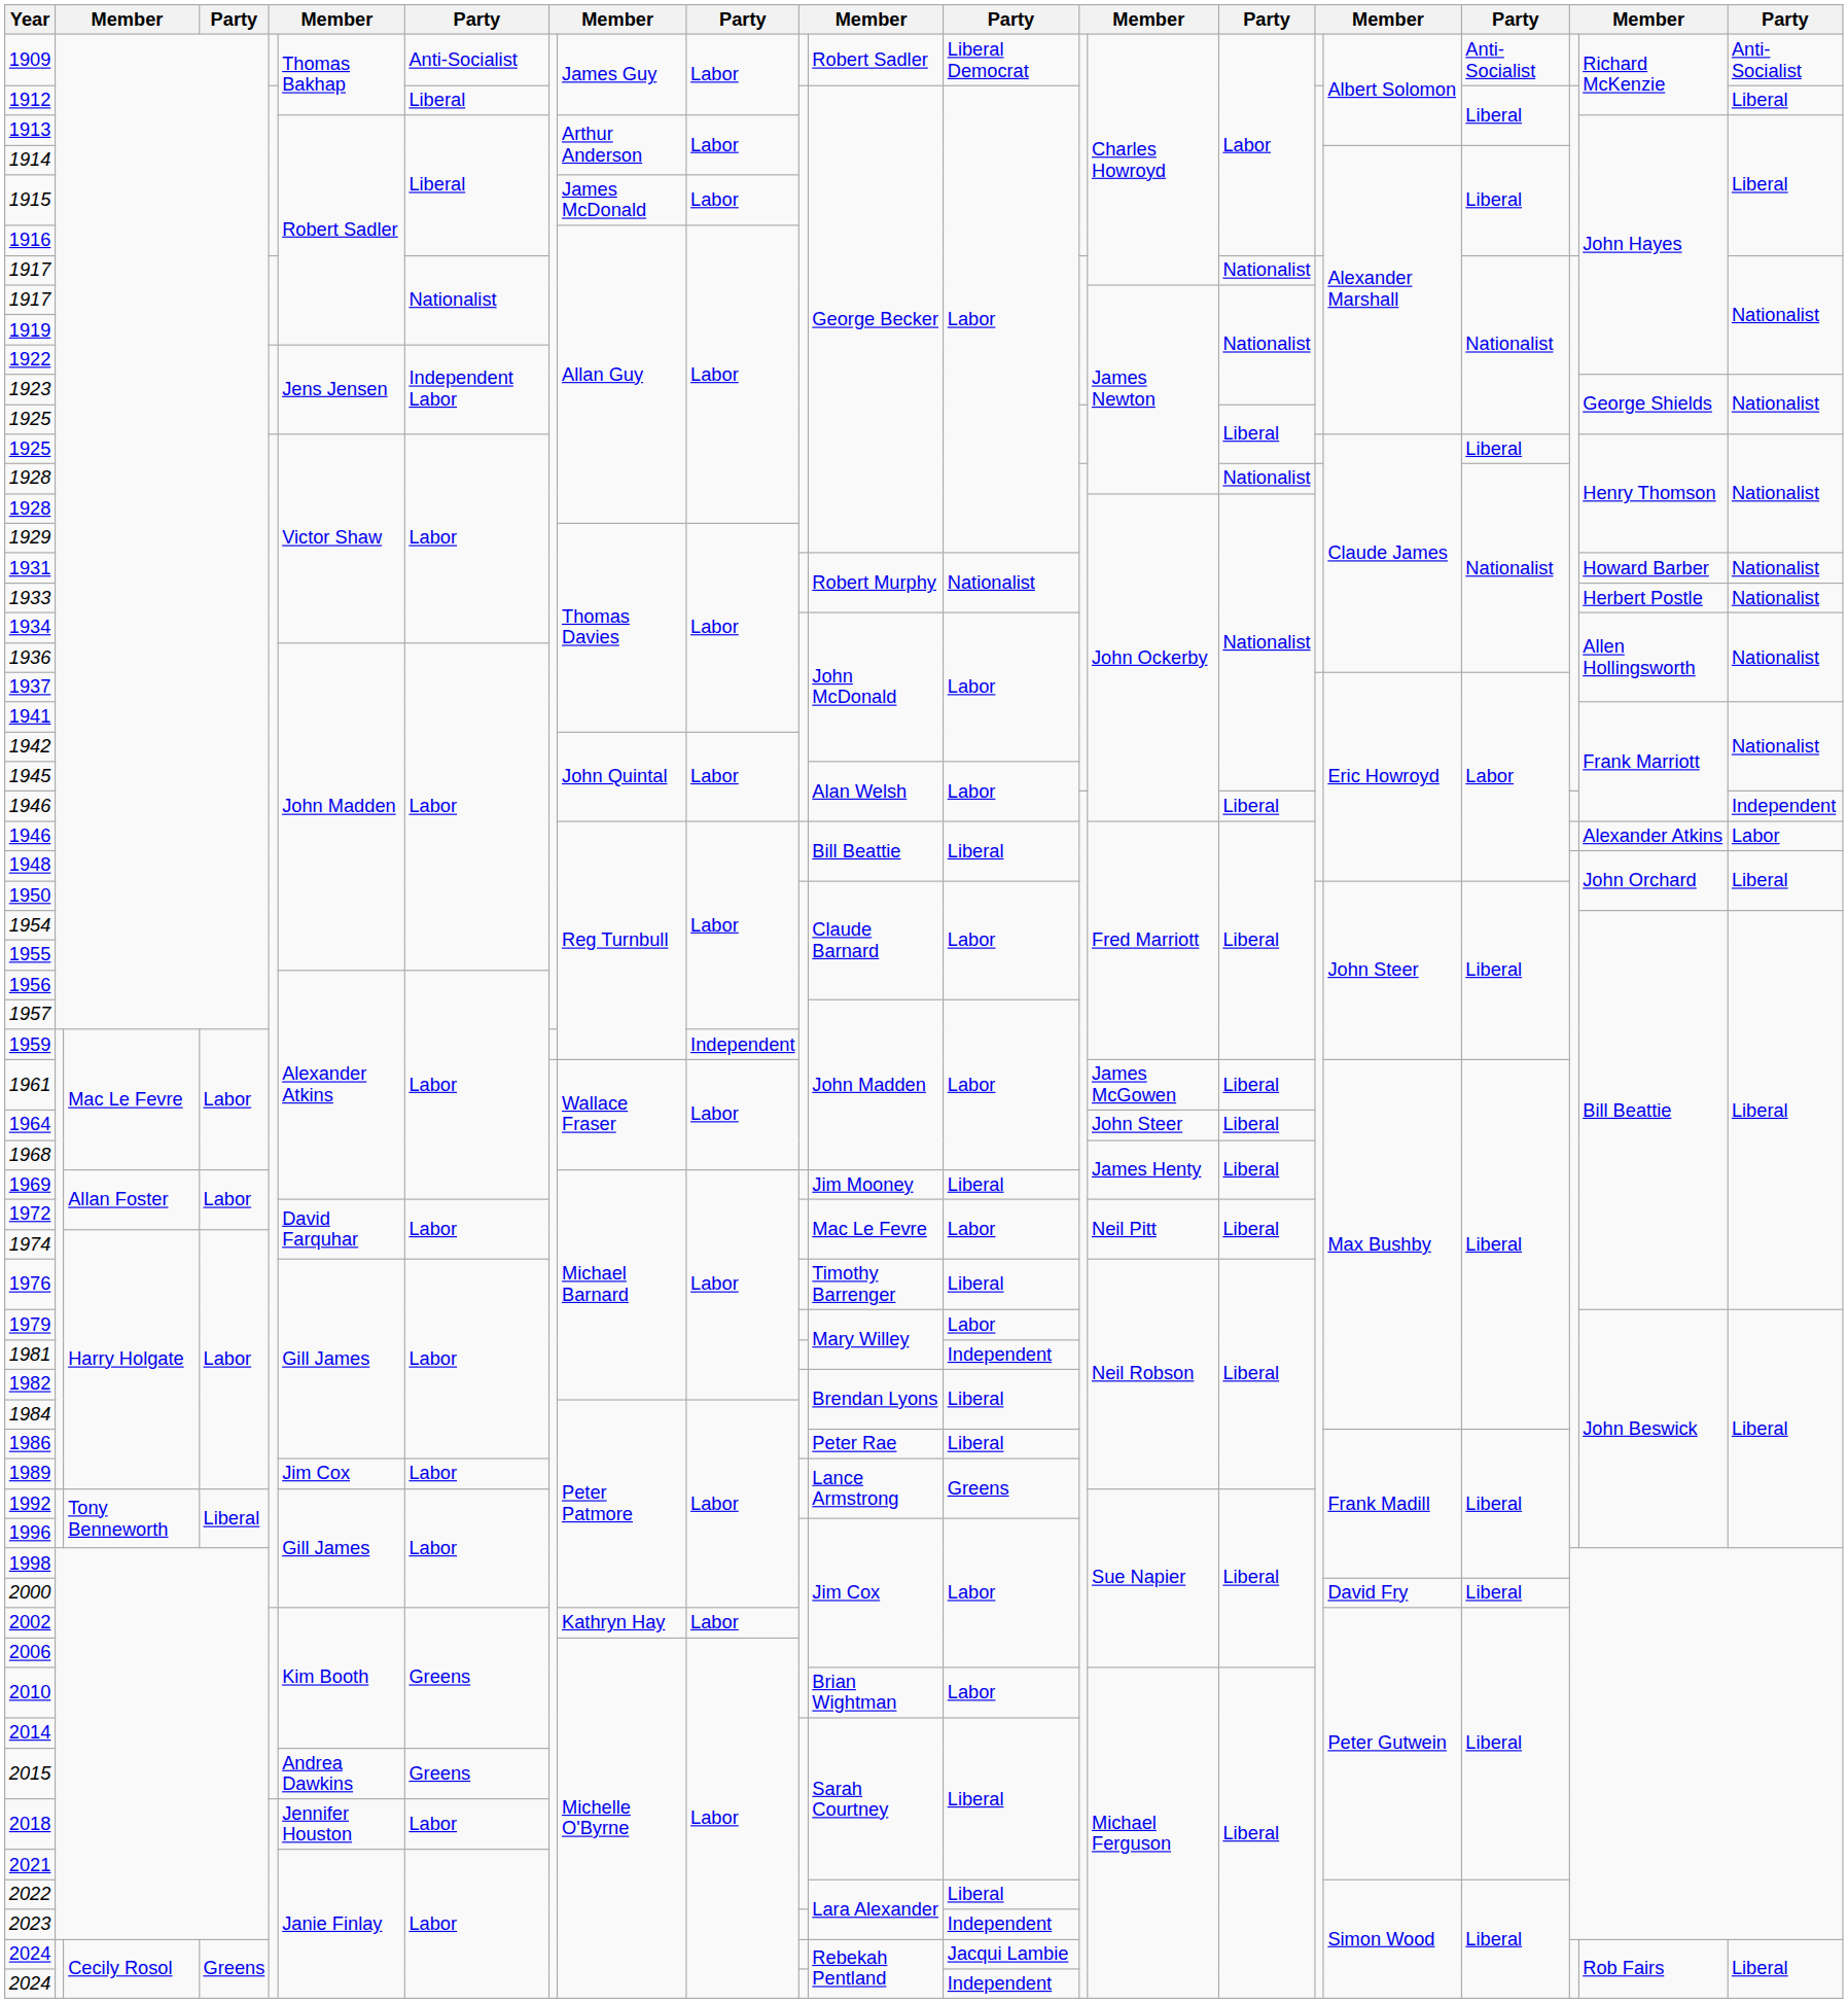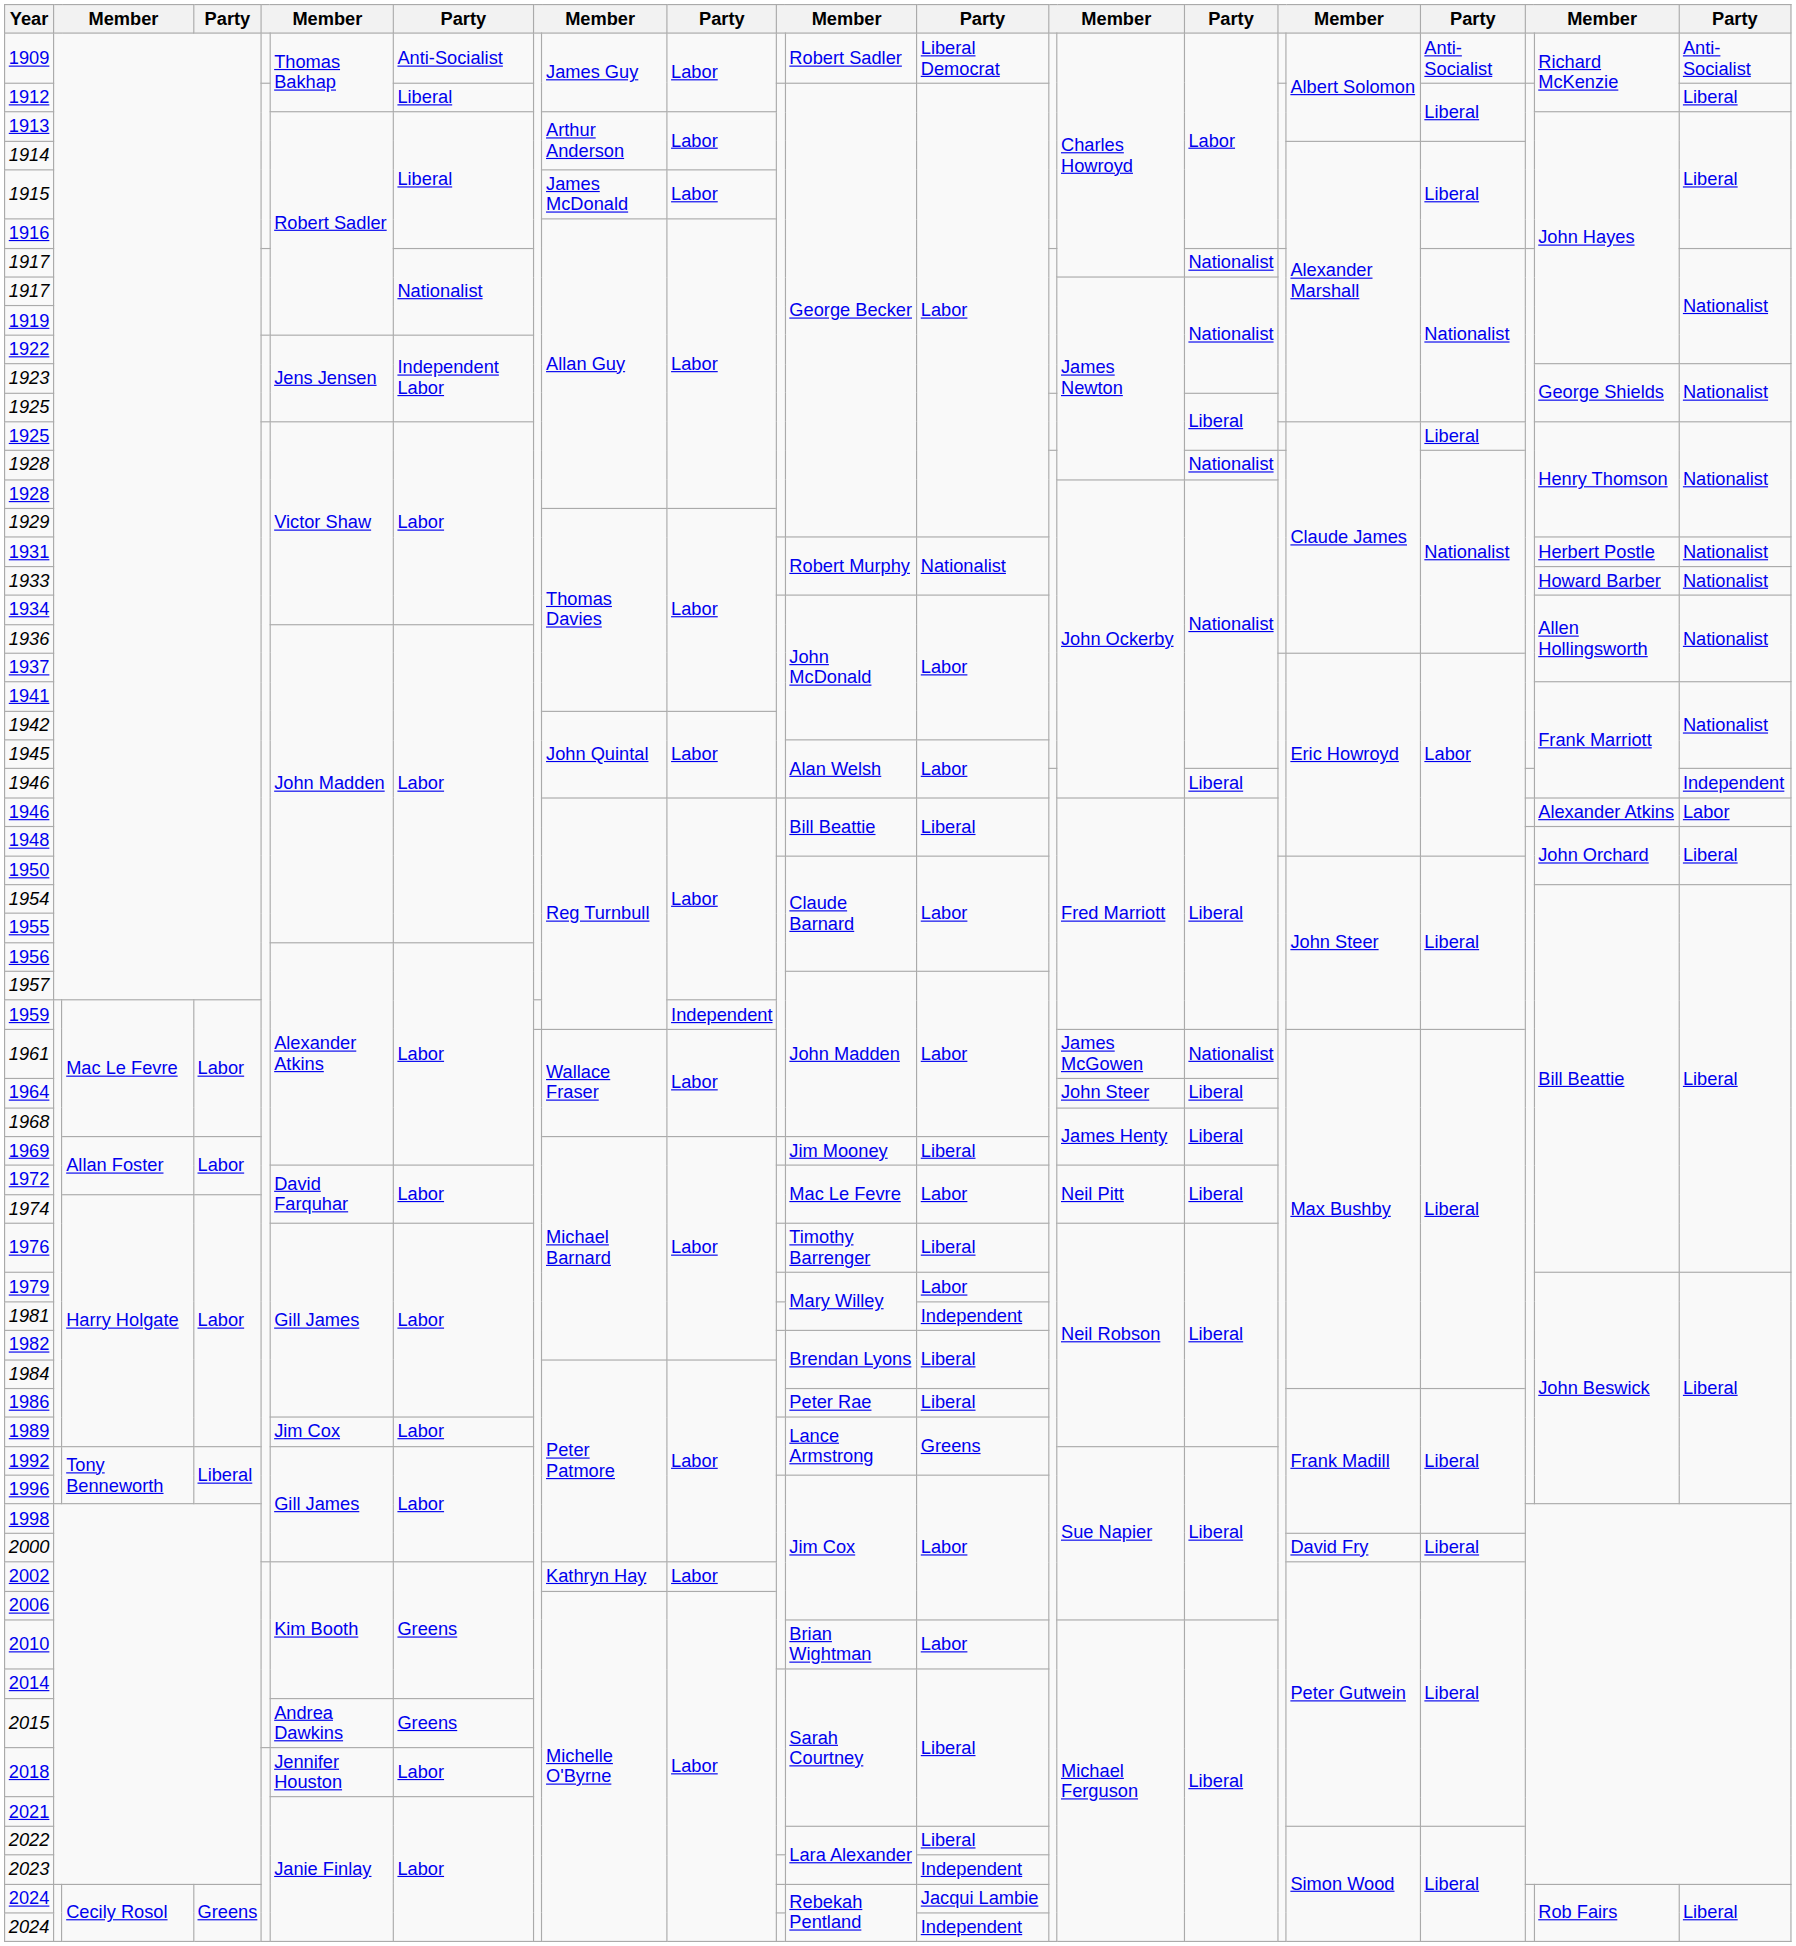1931 | column 21: Howard Barber -> Herbert Postle
1933 | column 21: Herbert Postle -> Howard Barber
1961 | column 16: Liberal -> Nationalist
